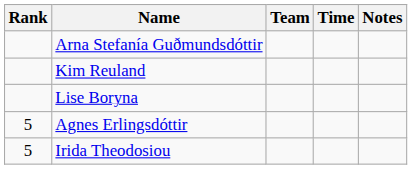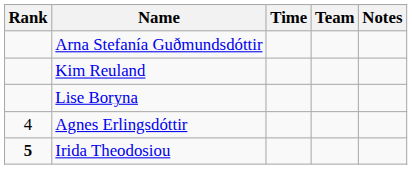columns swapped: Team <-> Time
Agnes Erlingsdóttir | Rank: 5 -> 4
Irida Theodosiou | Rank: normal -> bold
